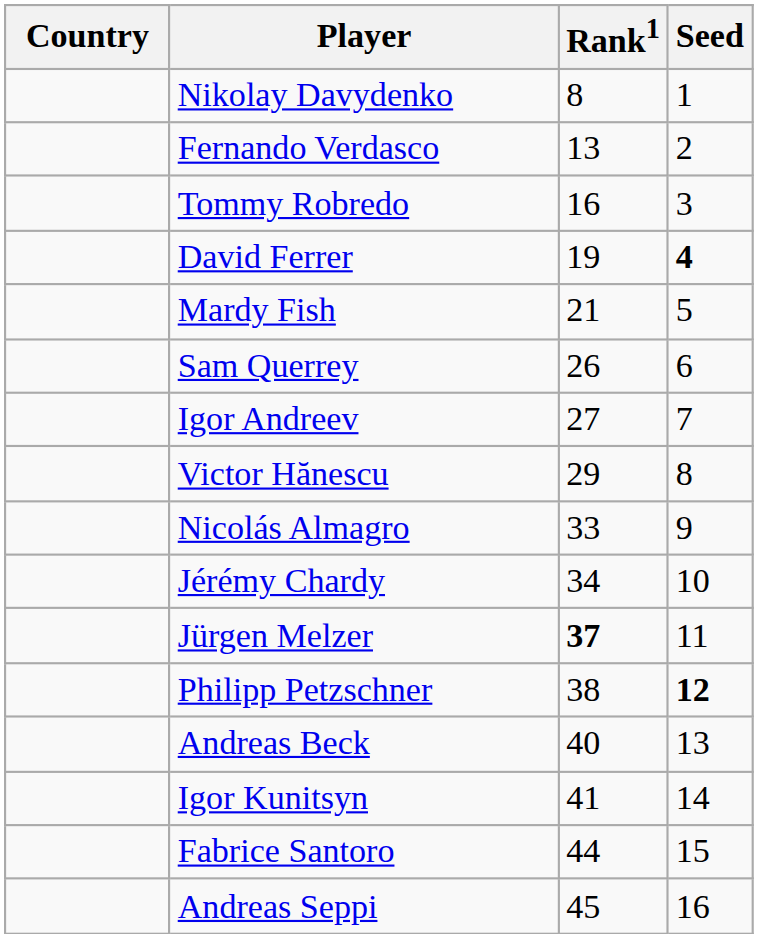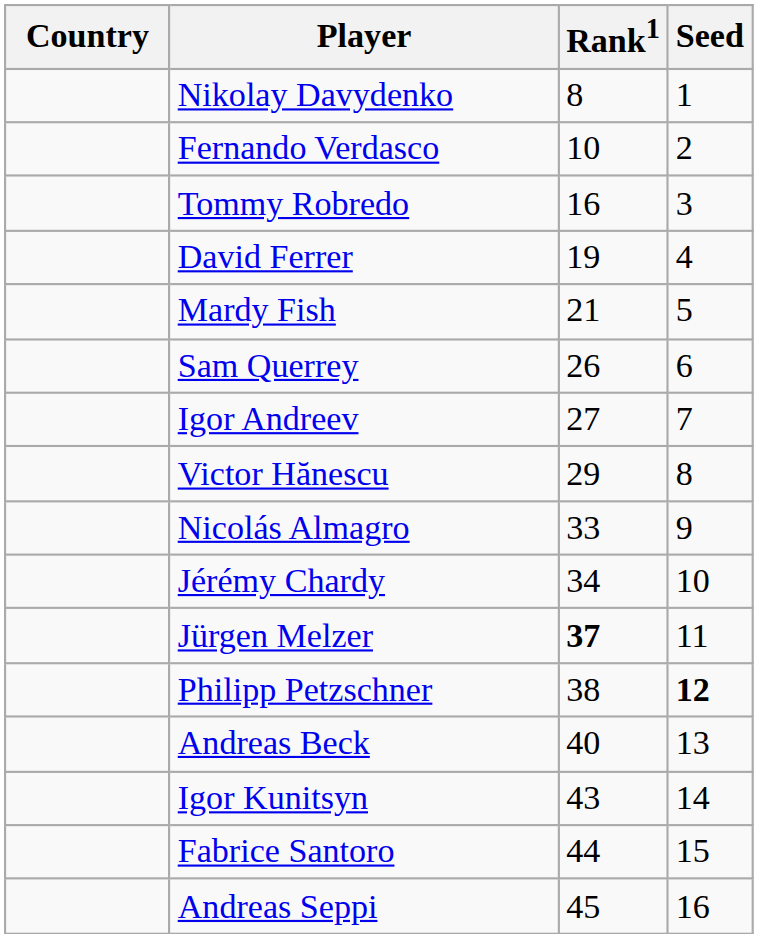Fernando Verdasco | Rank1: 13 -> 10
David Ferrer | Seed: bold -> normal
Igor Kunitsyn | Rank1: 41 -> 43
